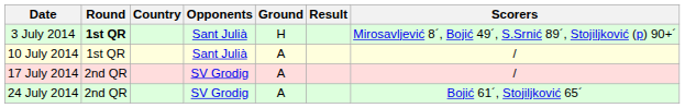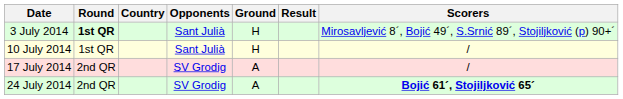10 July 2014 | Ground: A -> H
24 July 2014 | Scorers: normal -> bold
